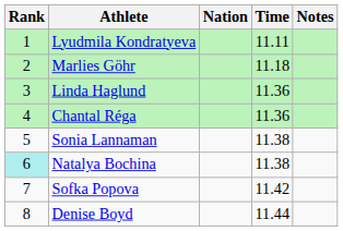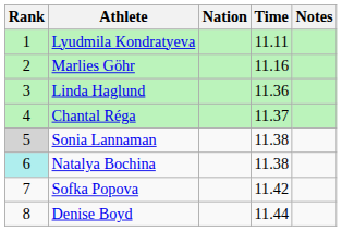Marlies Göhr | Time: 11.18 -> 11.16
Chantal Réga | Time: 11.36 -> 11.37
Sonia Lannaman | Rank: no background -> lightgrey background
